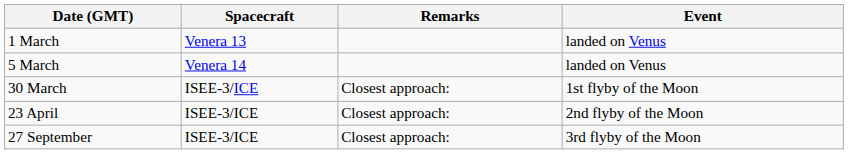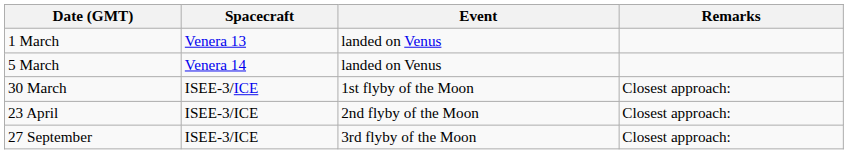columns swapped: Event <-> Remarks
